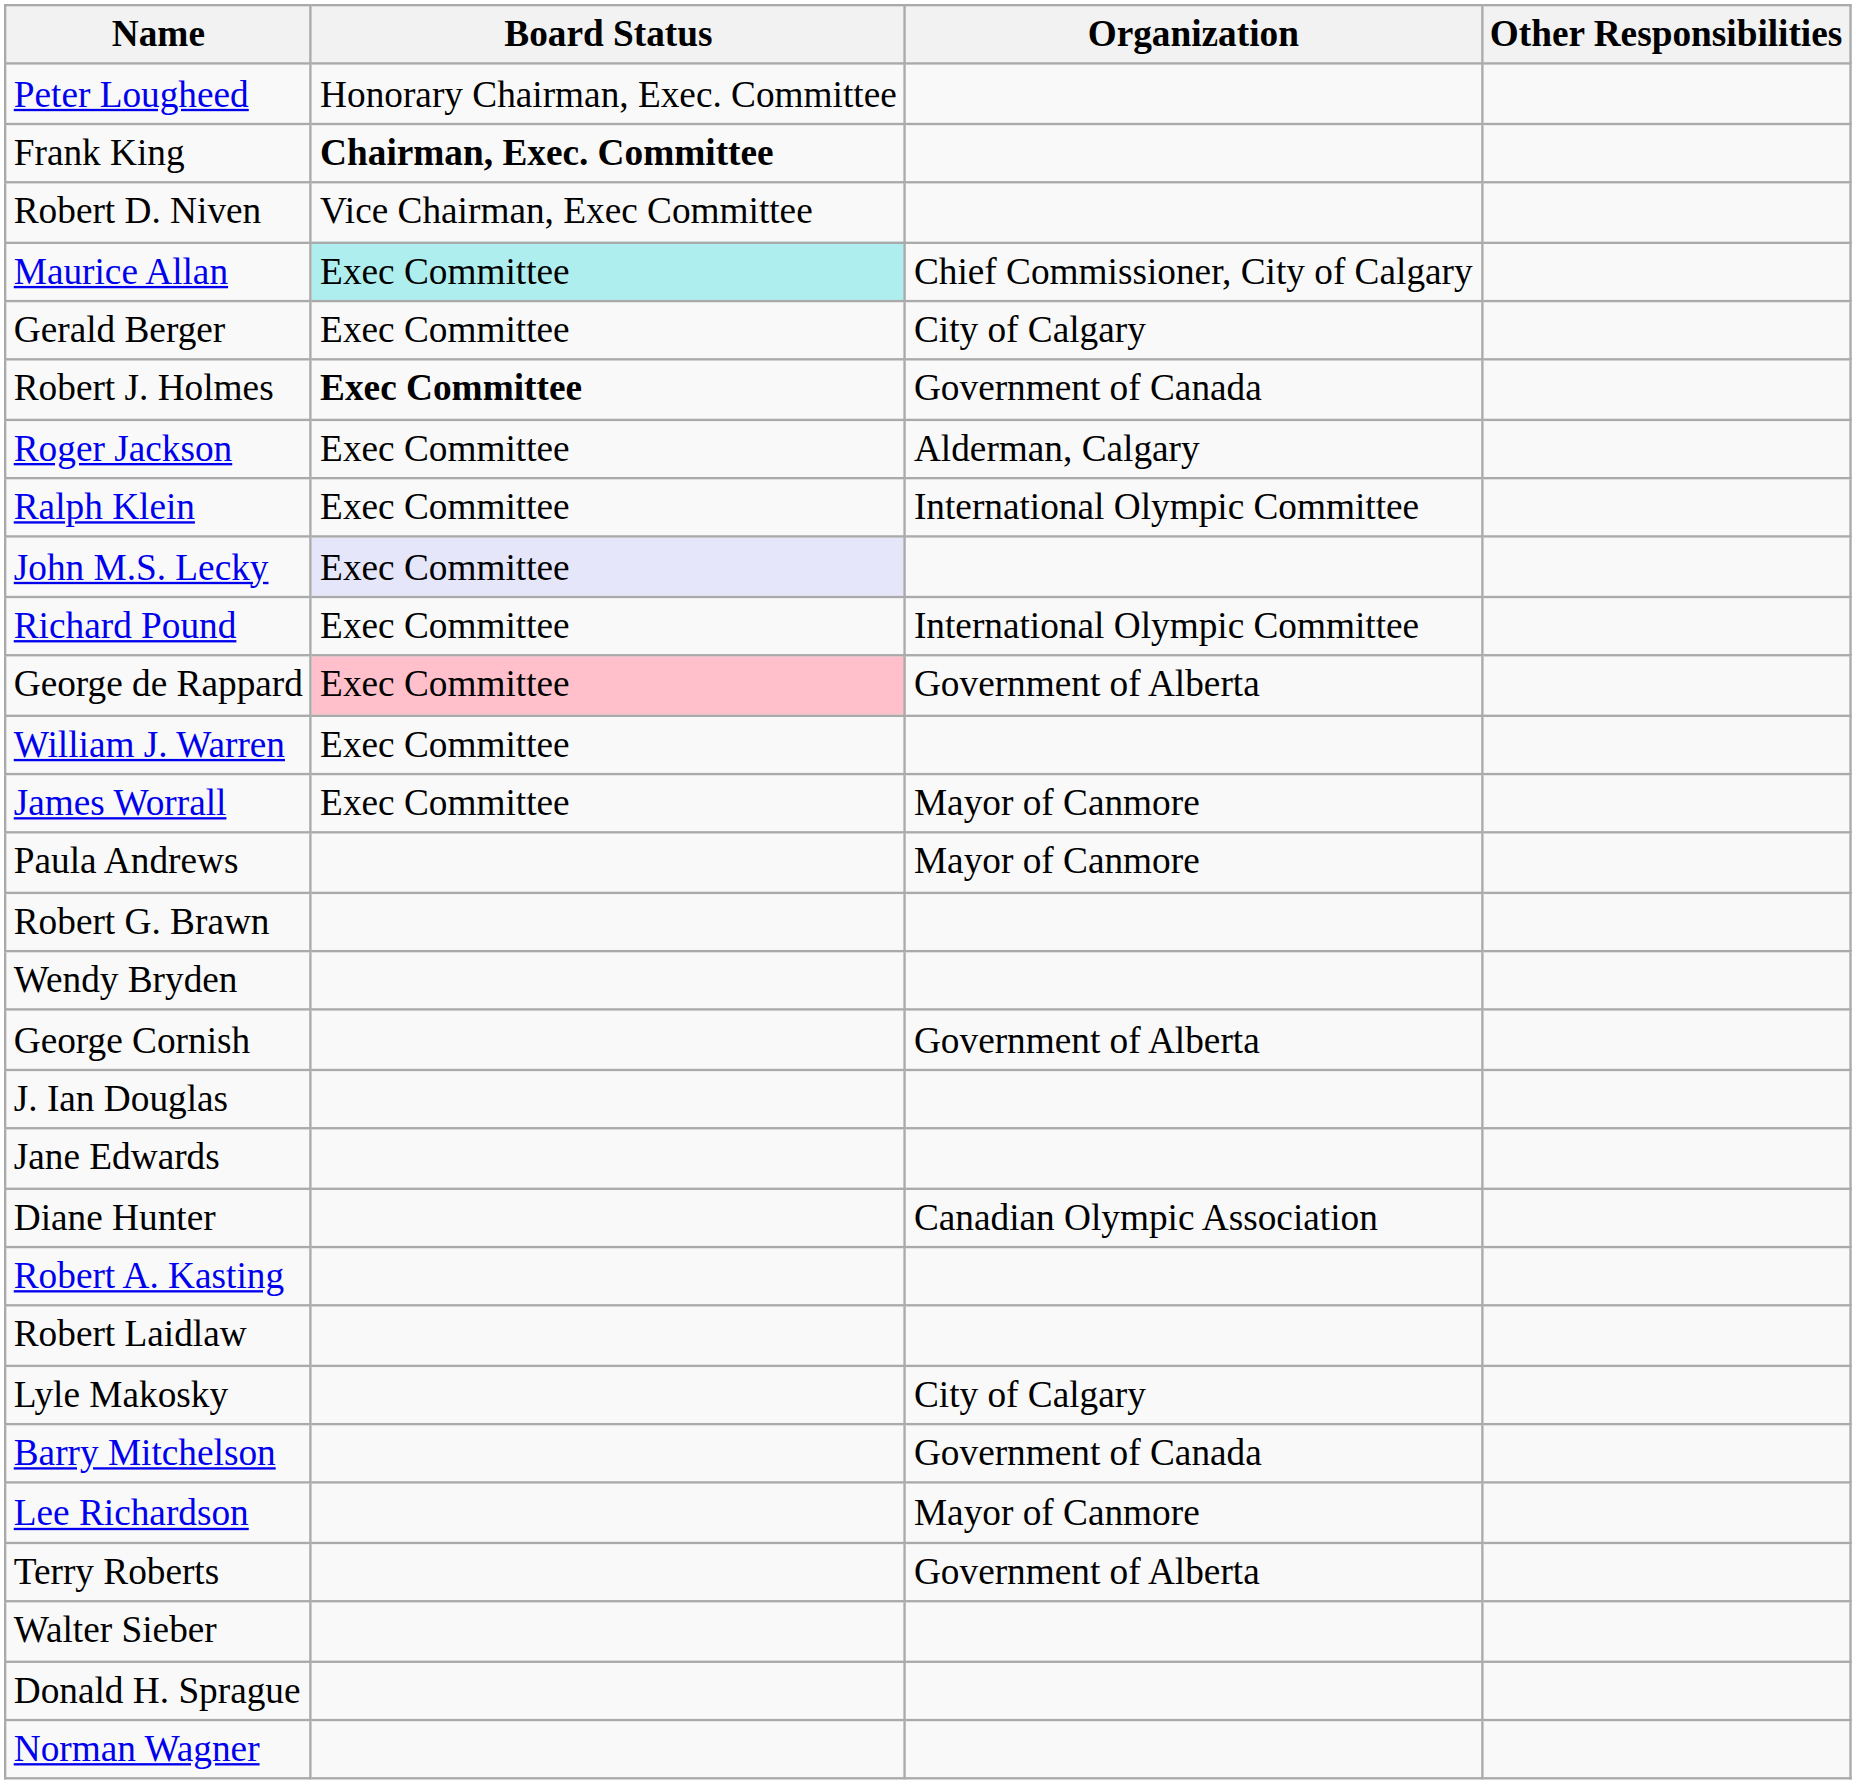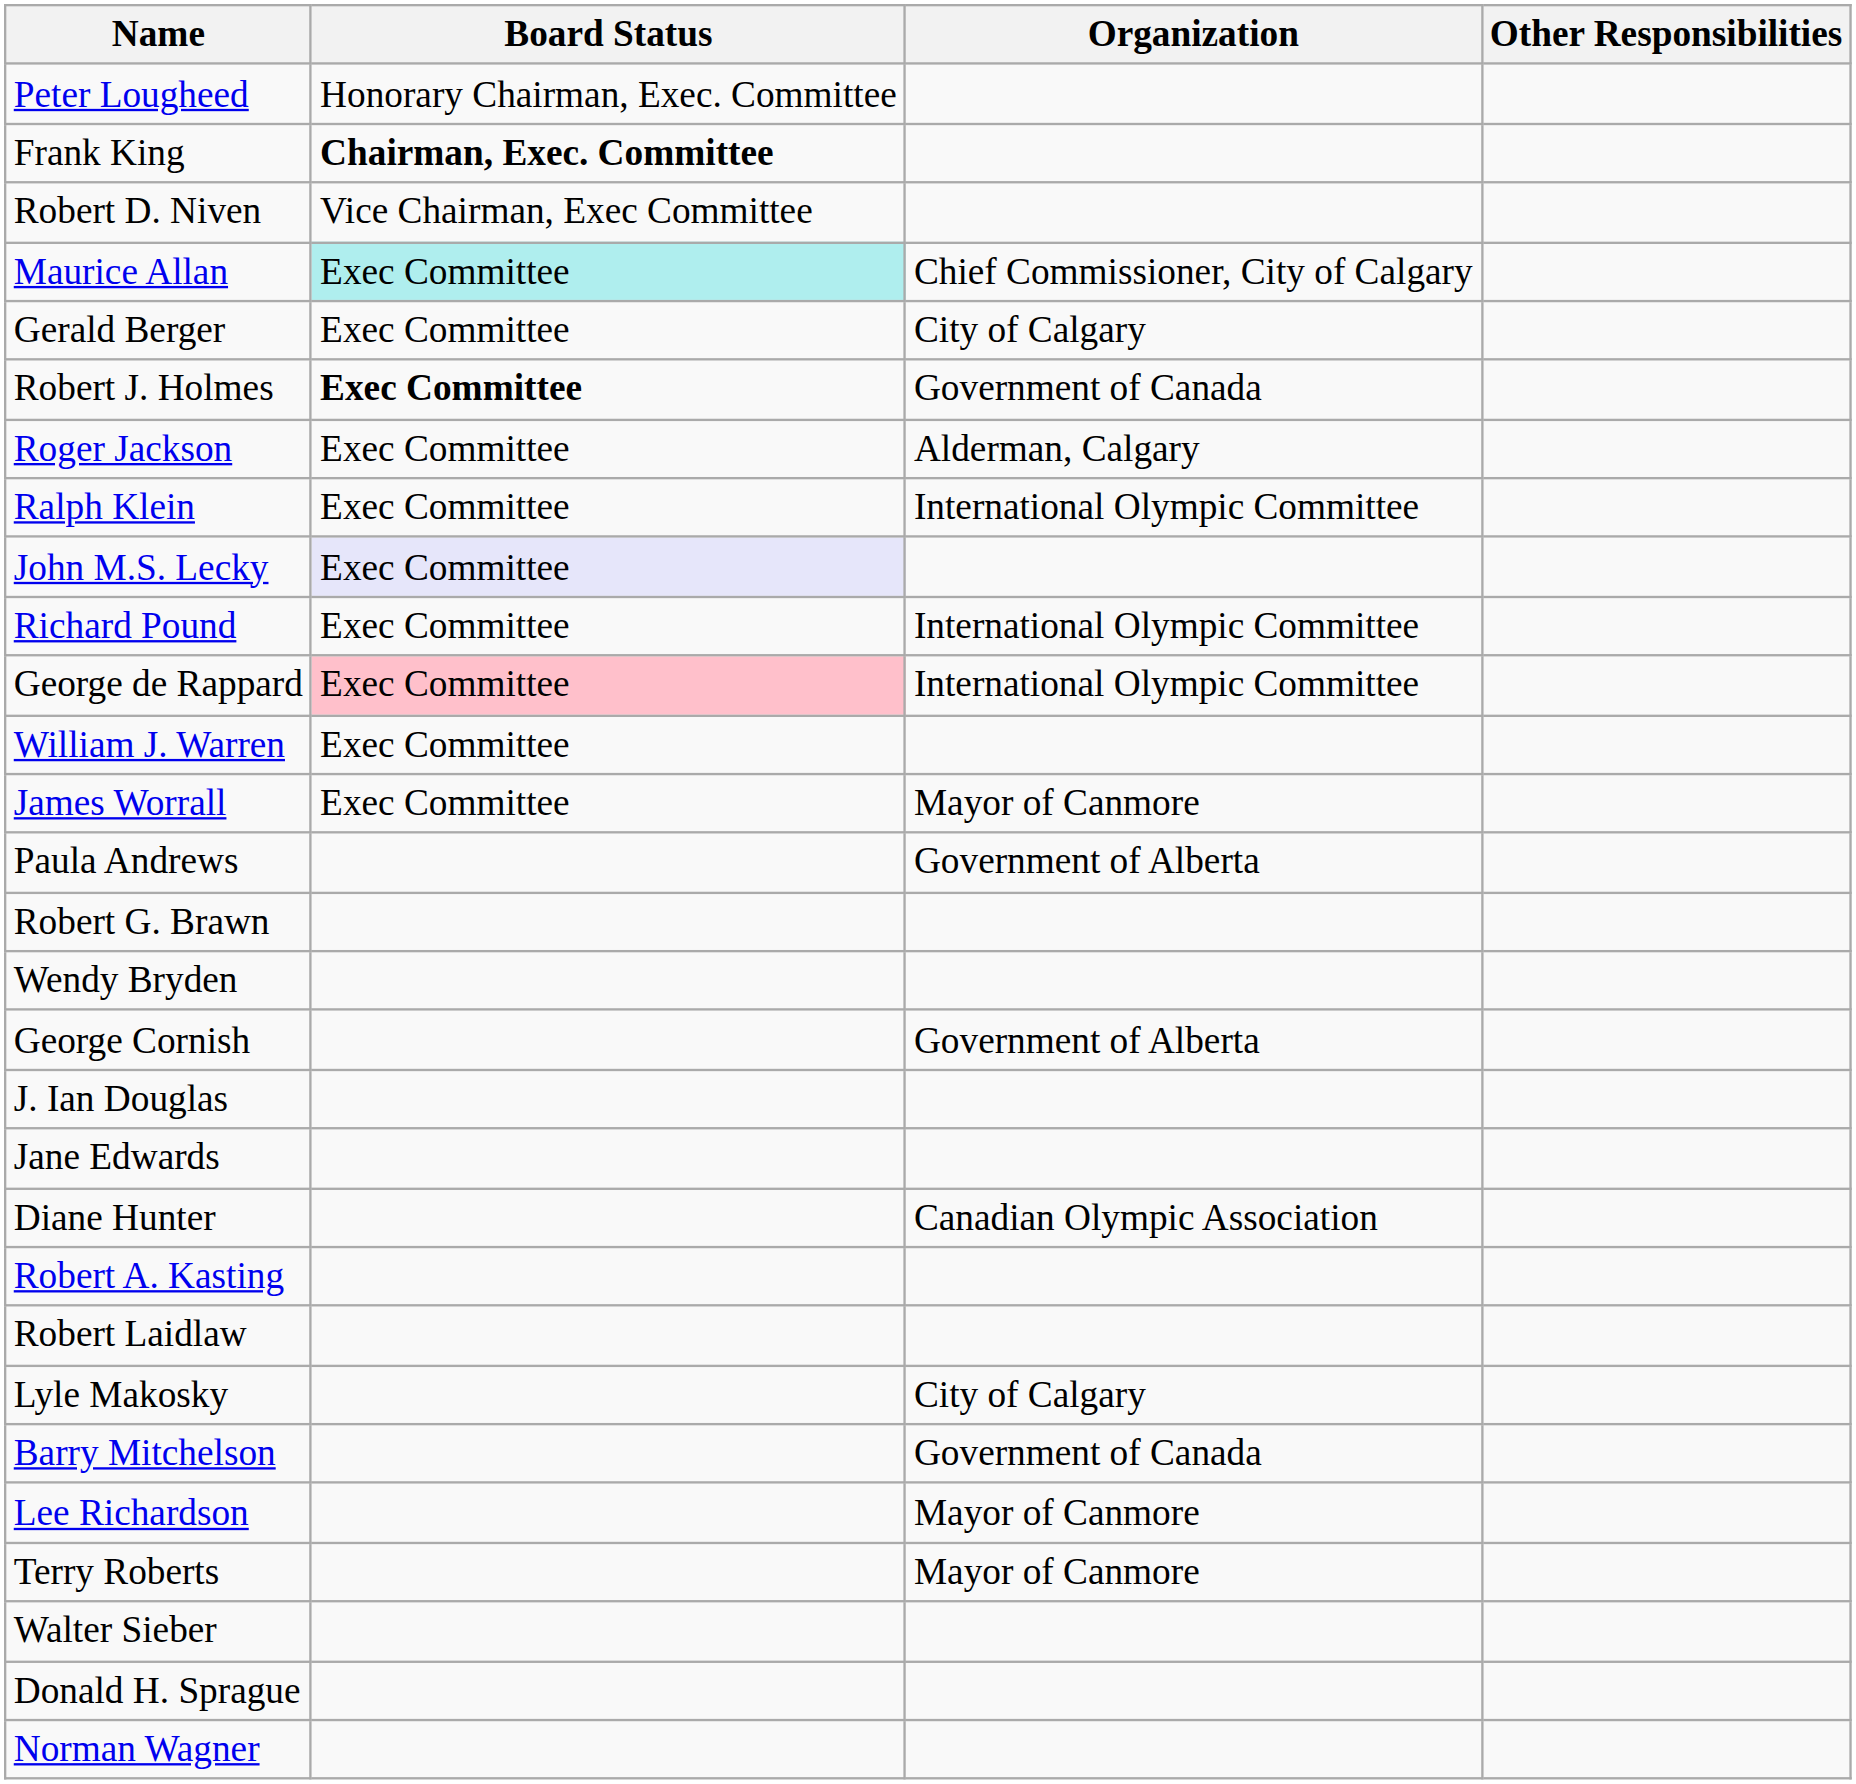George de Rappard | Organization: Government of Alberta -> International Olympic Committee
Paula Andrews | Organization: Mayor of Canmore -> Government of Alberta
Terry Roberts | Organization: Government of Alberta -> Mayor of Canmore
